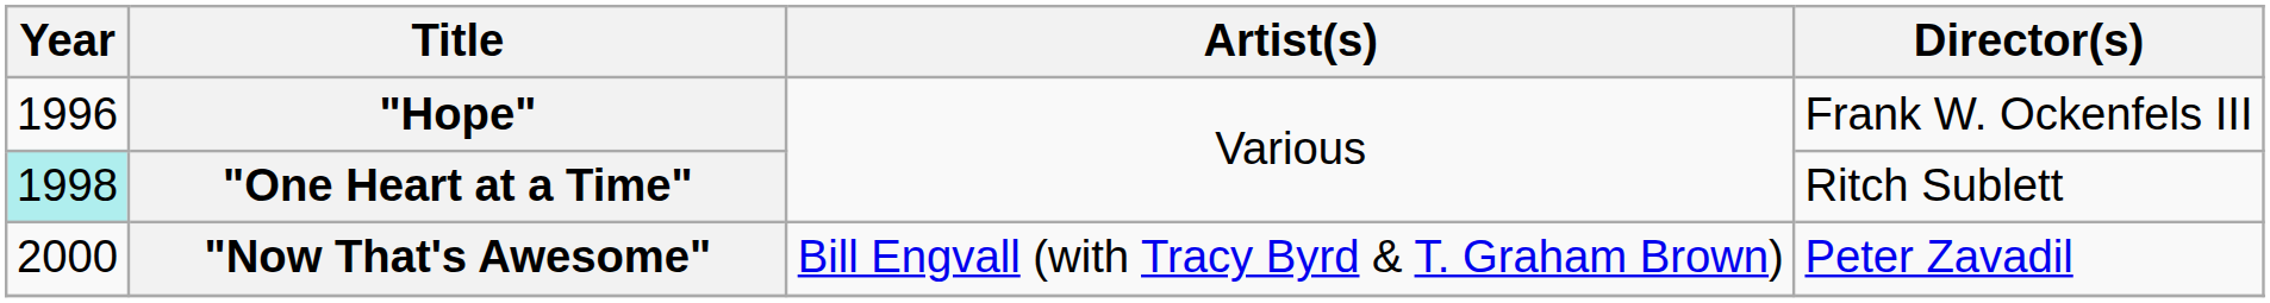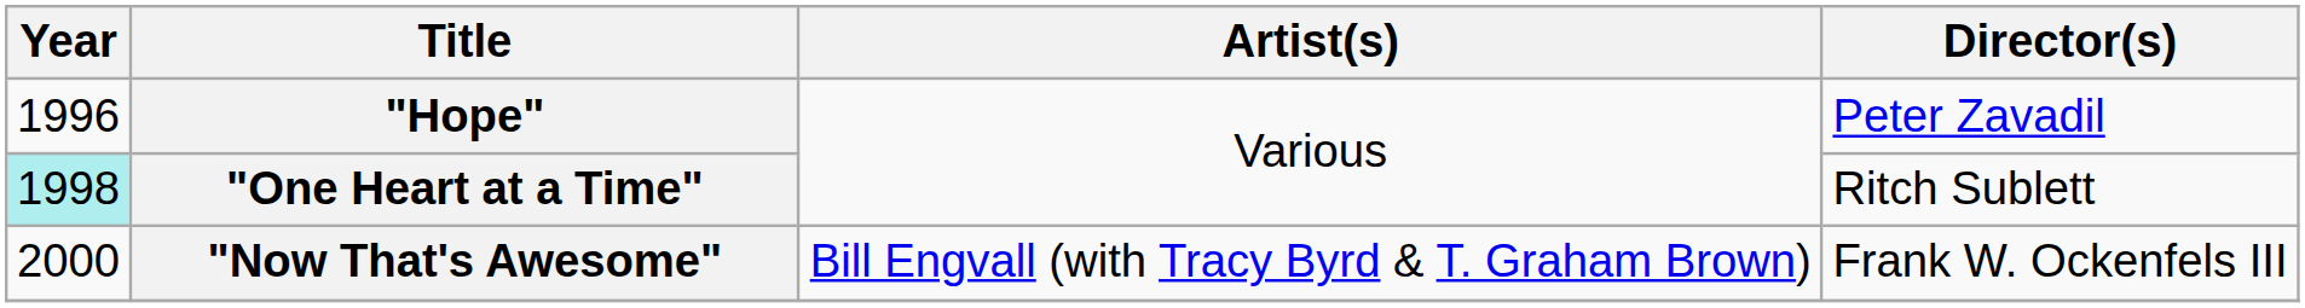"Hope" | Director(s): Frank W. Ockenfels III -> Peter Zavadil
"Now That's Awesome" | Director(s): Peter Zavadil -> Frank W. Ockenfels III
